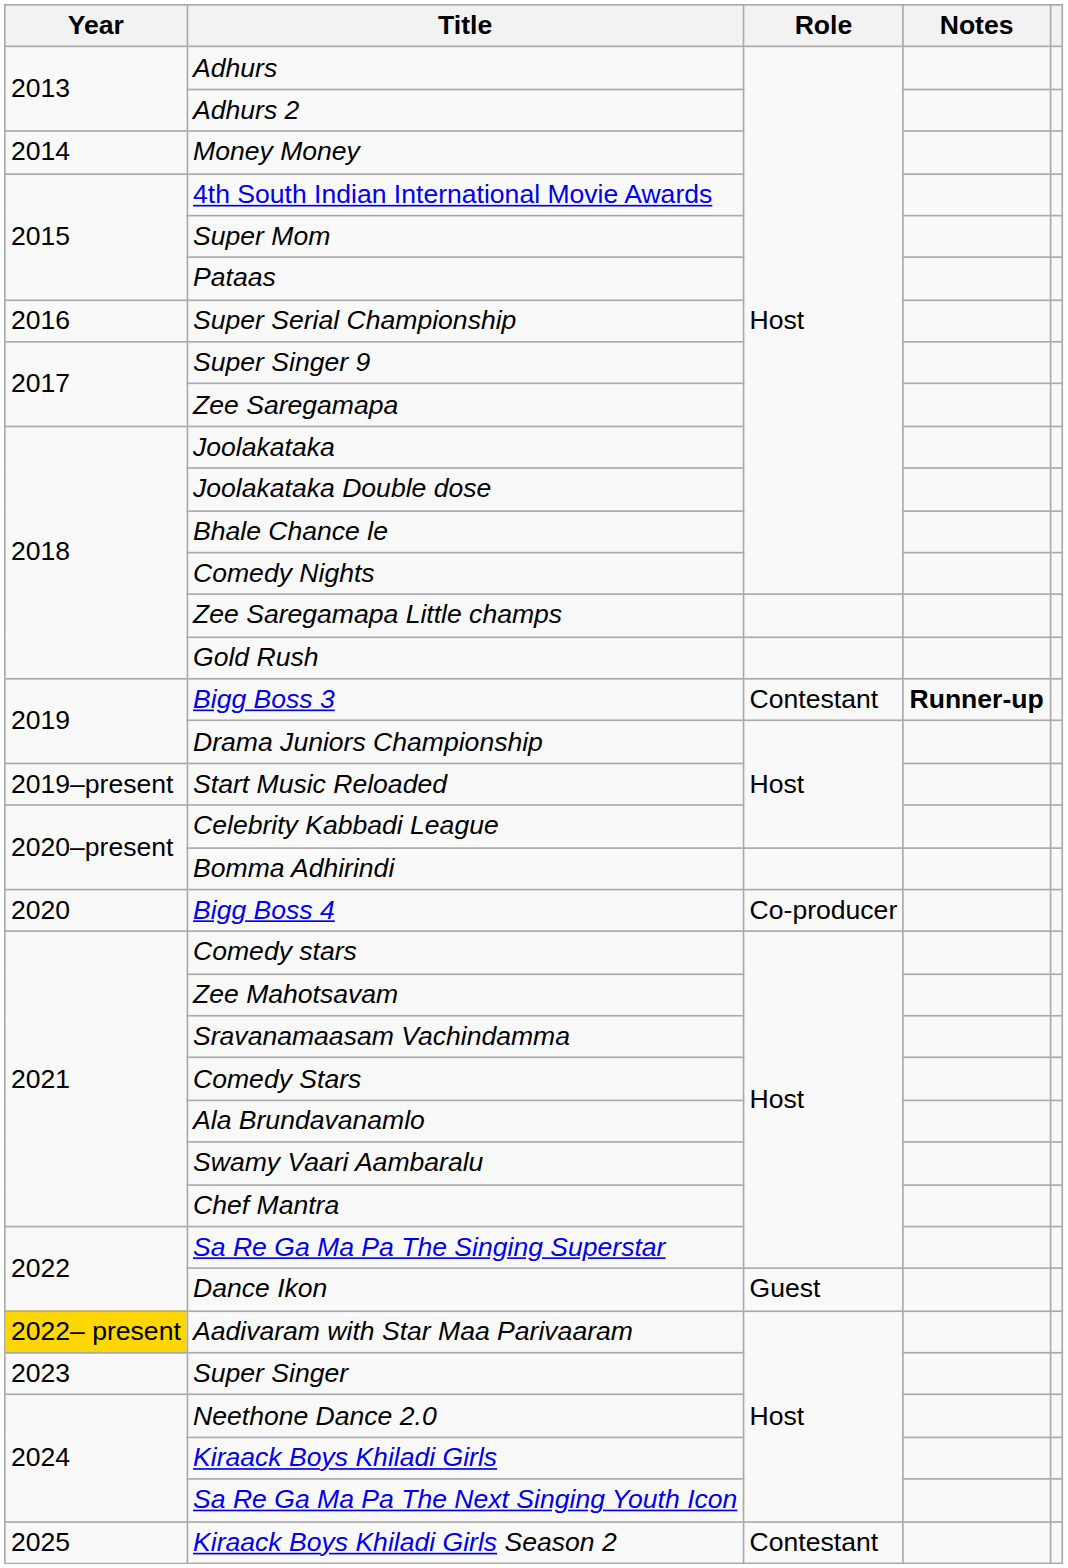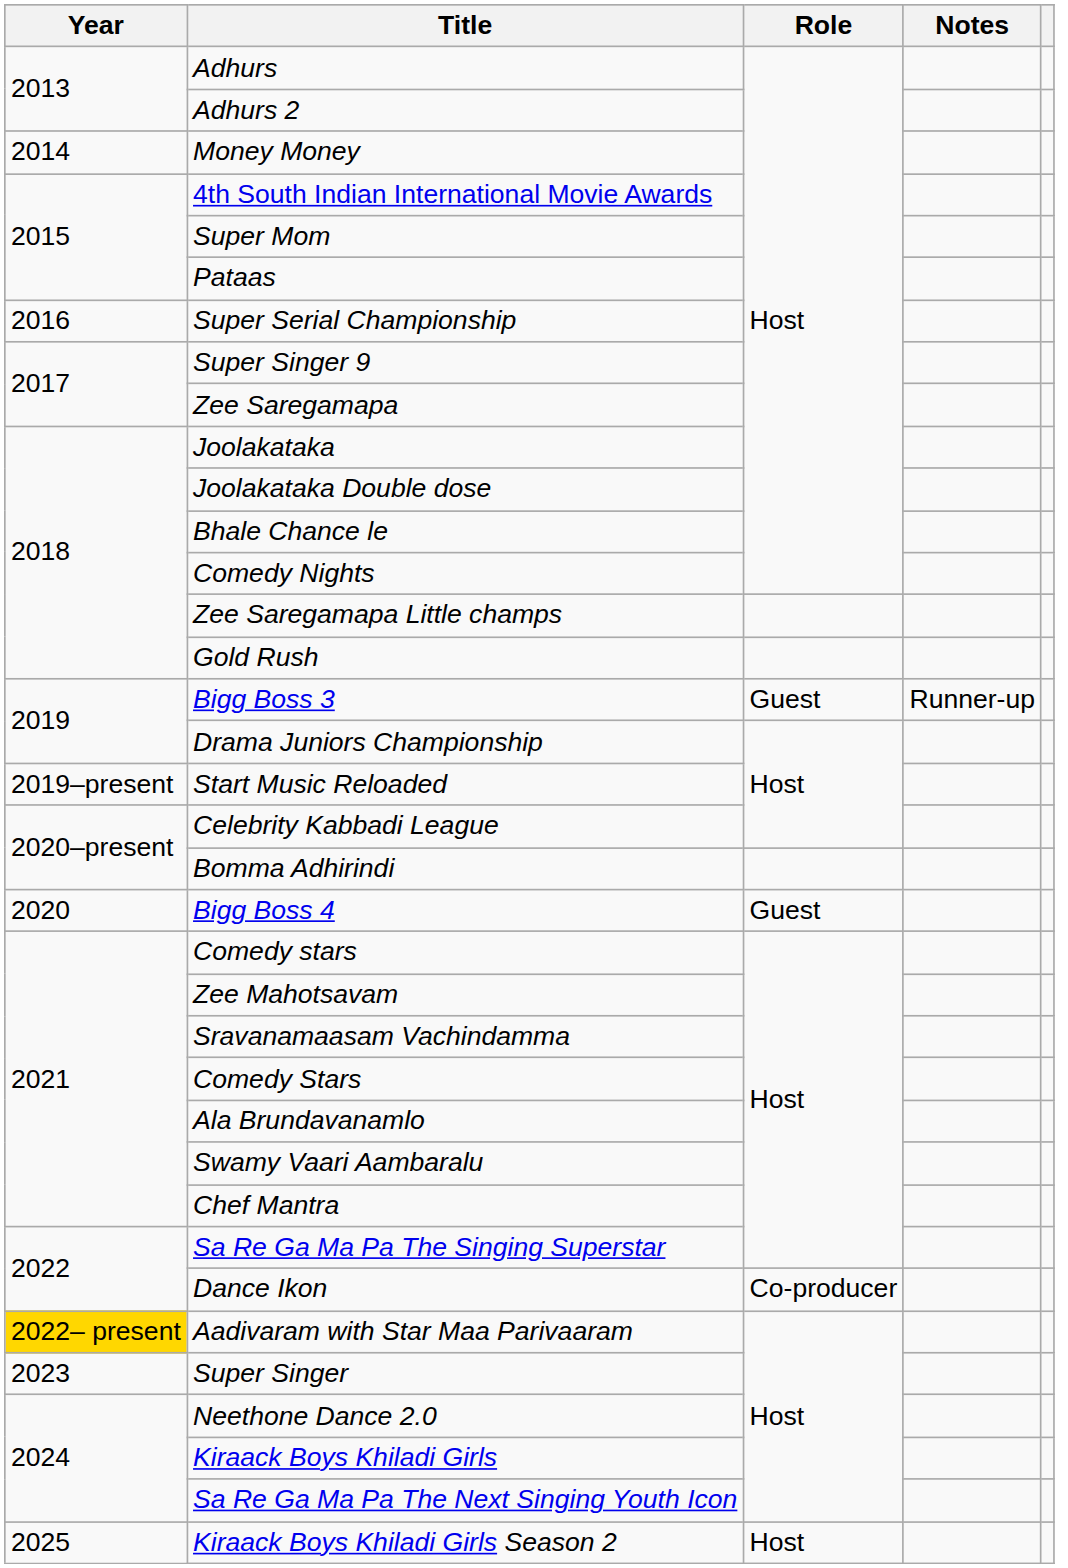Bigg Boss 3 | Role: Contestant -> Guest
Bigg Boss 3 | Notes: bold -> normal
Bigg Boss 4 | Role: Co-producer -> Guest
Dance Ikon | Role: Guest -> Co-producer
Kiraack Boys Khiladi Girls Season 2 | Role: Contestant -> Host
